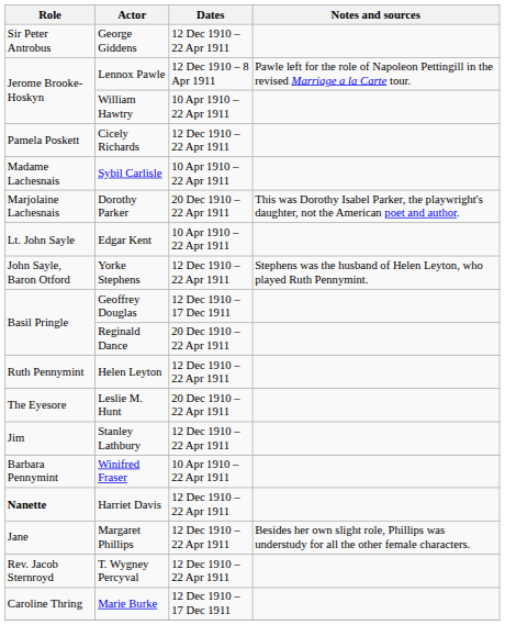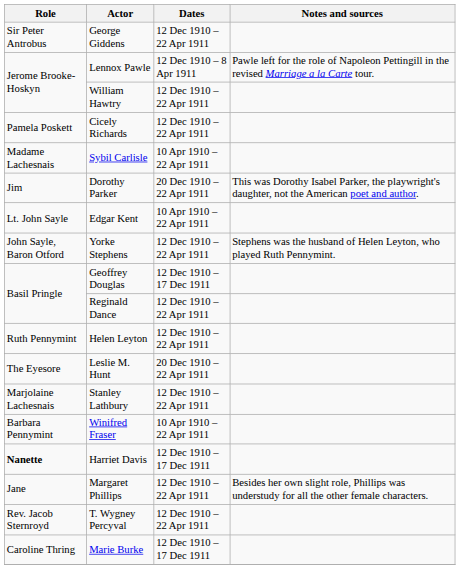William Hawtry | Dates: 10 Apr 1910 – 22 Apr 1911 -> 12 Dec 1910 – 22 Apr 1911
Dorothy Parker | Role: Marjolaine Lachesnais -> Jim
Reginald Dance | Dates: 20 Dec 1910 – 22 Apr 1911 -> 12 Dec 1910 – 22 Apr 1911
Stanley Lathbury | Role: Jim -> Marjolaine Lachesnais
Harriet Davis | Dates: 12 Dec 1910 – 22 Apr 1911 -> 12 Dec 1910 – 17 Dec 1911
